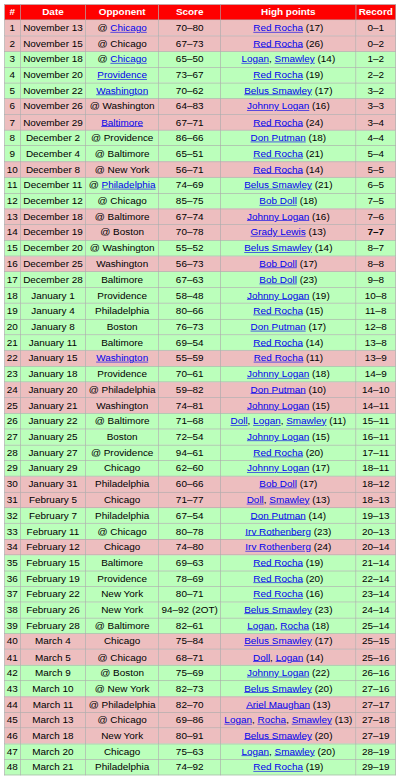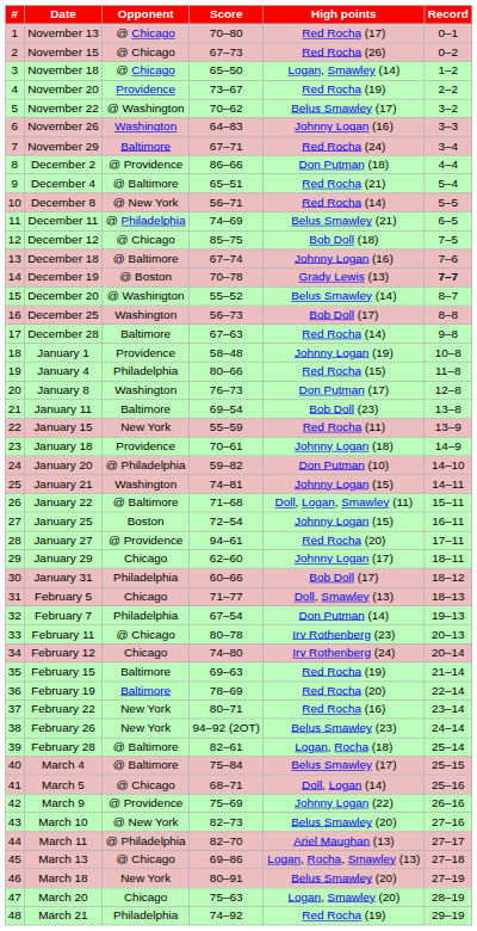November 22 | Opponent: Washington -> @ Washington
November 26 | Opponent: @ Washington -> Washington
December 28 | High points: Bob Doll (23) -> Red Rocha (14)
January 8 | Opponent: Boston -> Washington
January 11 | High points: Red Rocha (14) -> Bob Doll (23)
January 15 | Opponent: Washington -> New York
February 19 | Opponent: Providence -> Baltimore
March 4 | Opponent: Chicago -> @ Baltimore
March 9 | Opponent: @ Boston -> @ Providence
